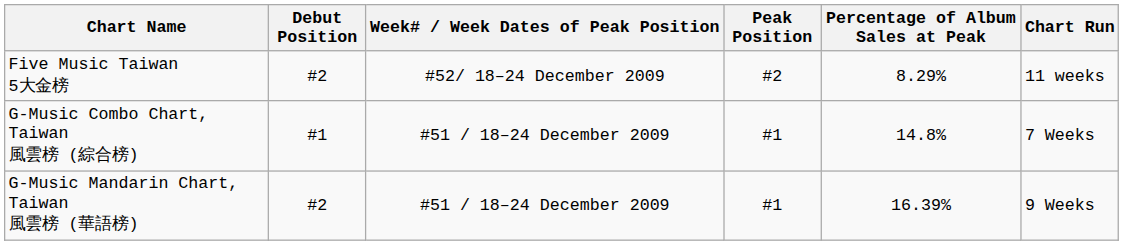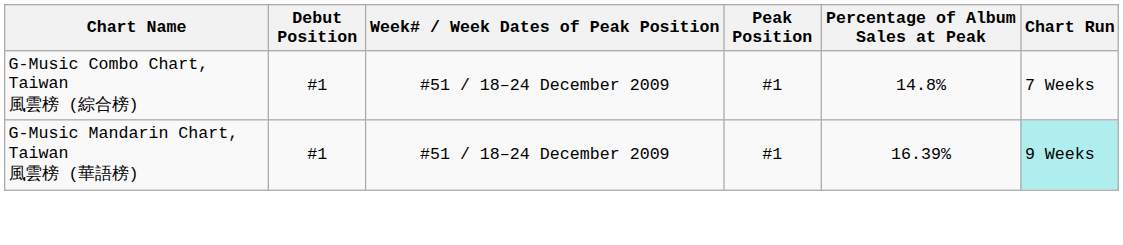- row: Five Music Taiwan 5大金榜 | #2 | #52/ 18–24 December 2009 | #2 | 8.29% | 11 weeks
G-Music Mandarin Chart, Taiwan 風雲榜 (華語榜) | Debut Position: #2 -> #1
G-Music Mandarin Chart, Taiwan 風雲榜 (華語榜) | Chart Run: no background -> paleturquoise background
